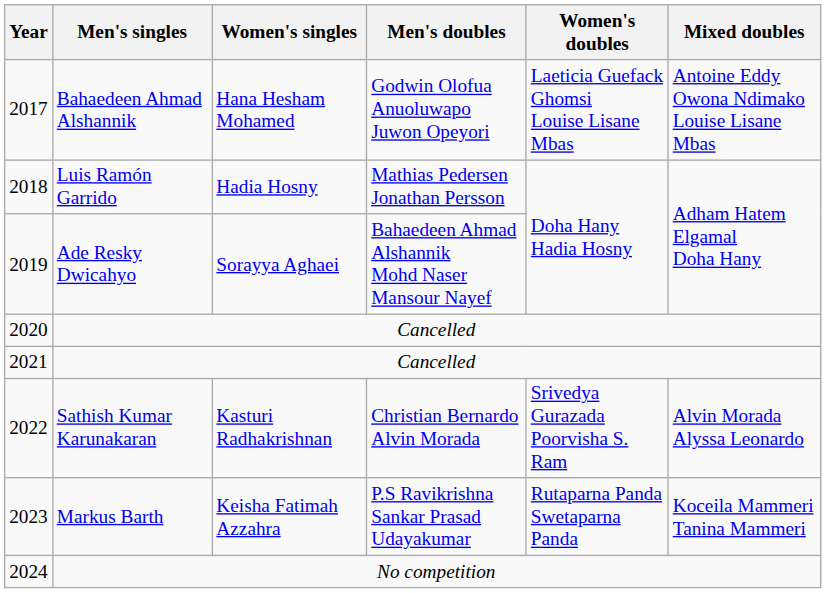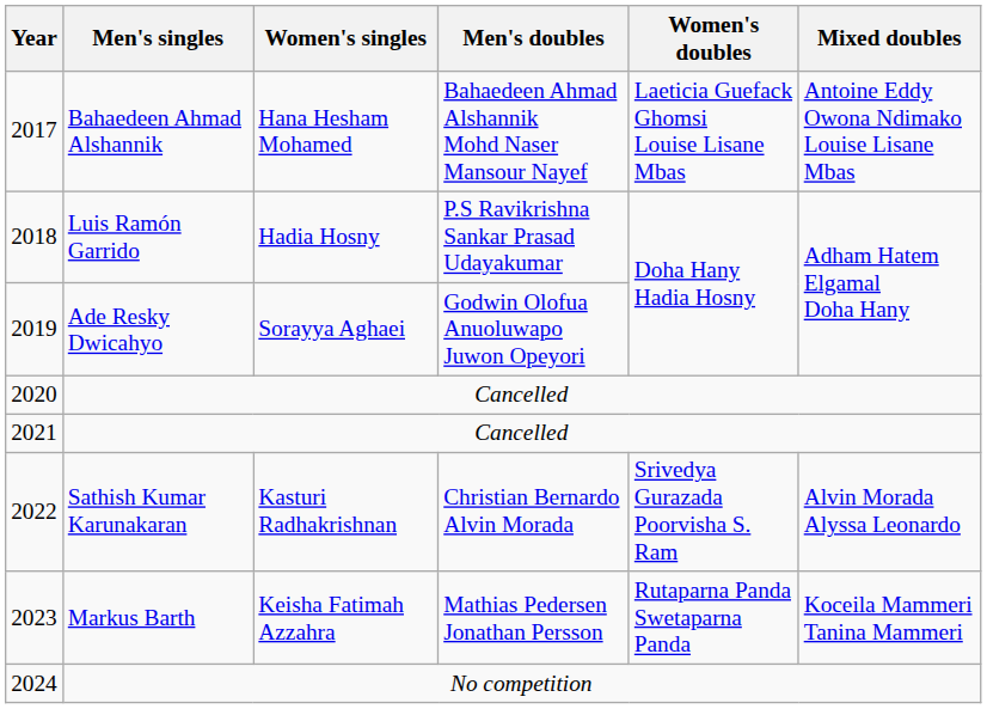2017 | Men's doubles: Godwin Olofua Anuoluwapo Juwon Opeyori -> Bahaedeen Ahmad Alshannik Mohd Naser Mansour Nayef
2018 | Men's doubles: Mathias Pedersen Jonathan Persson -> P.S Ravikrishna Sankar Prasad Udayakumar
2019 | Men's doubles: Bahaedeen Ahmad Alshannik Mohd Naser Mansour Nayef -> Godwin Olofua Anuoluwapo Juwon Opeyori
2023 | Men's doubles: P.S Ravikrishna Sankar Prasad Udayakumar -> Mathias Pedersen Jonathan Persson
